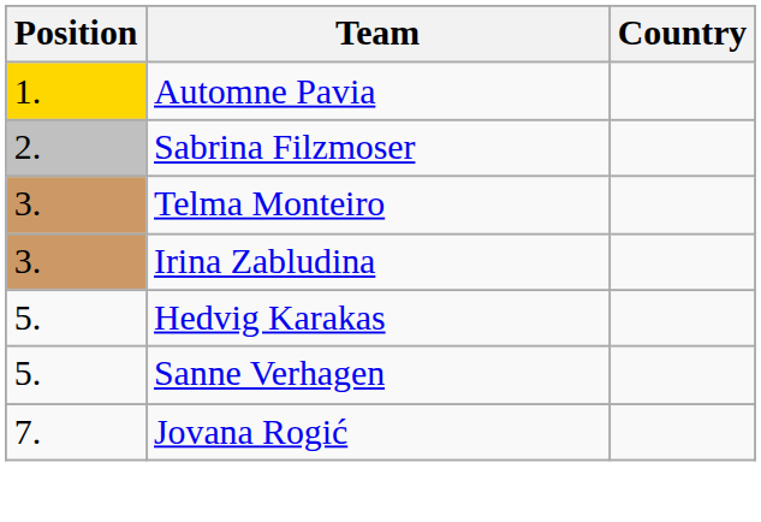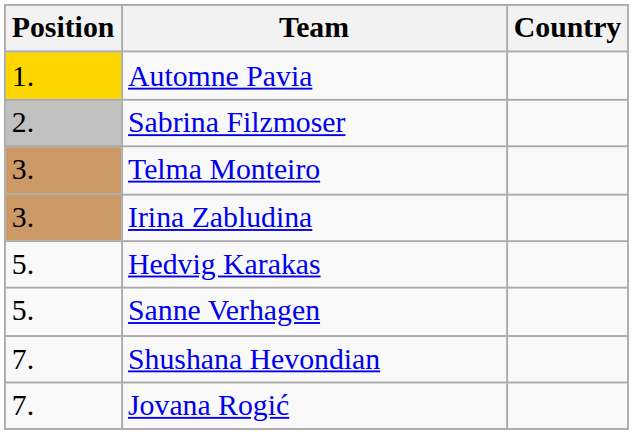+ row: 7. | Shushana Hevondian
